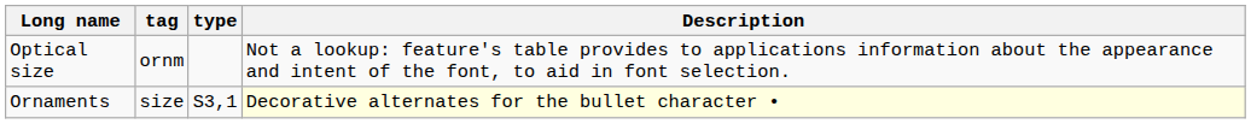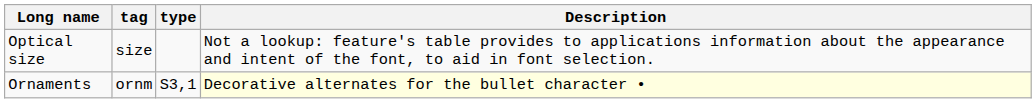Optical size | tag: ornm -> size
Ornaments | tag: size -> ornm
